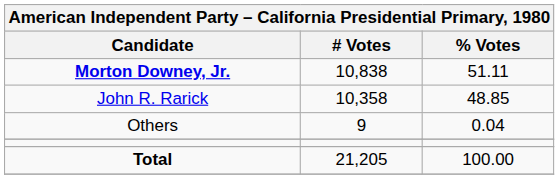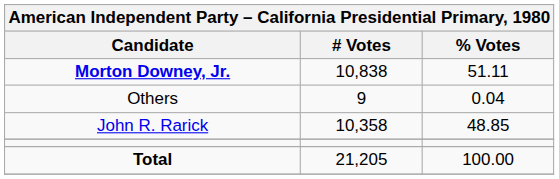rows swapped: John R. Rarick <-> Others
